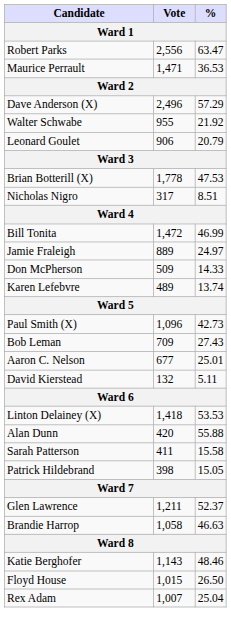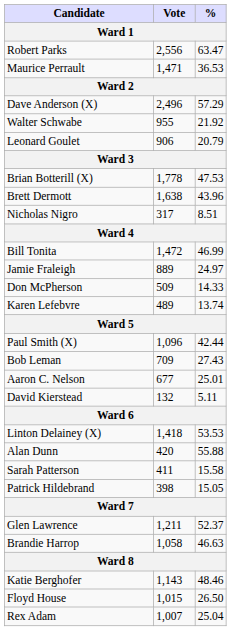+ row: Brett Dermott | 1,638 | 43.96
Paul Smith (X) | %: 42.73 -> 42.44
